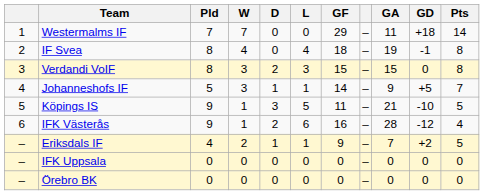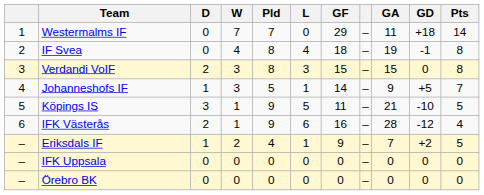columns swapped: Pld <-> D
